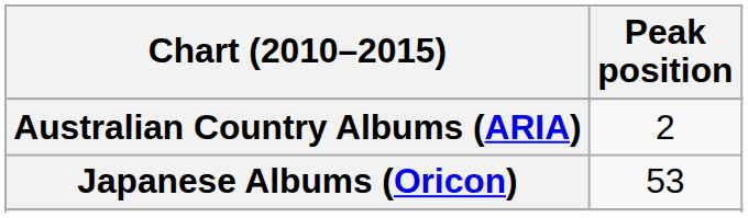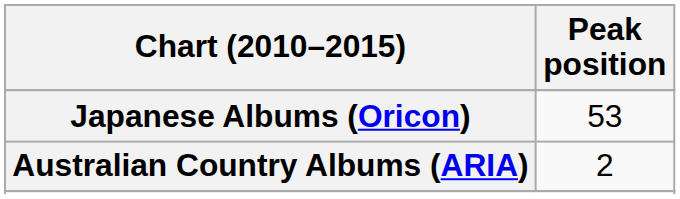rows swapped: Australian Country Albums (ARIA) <-> Japanese Albums (Oricon)
